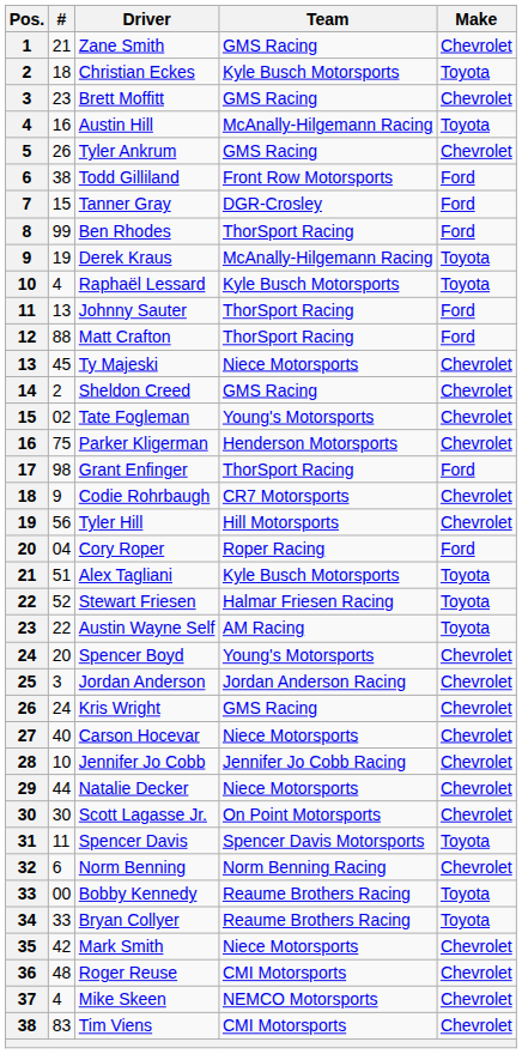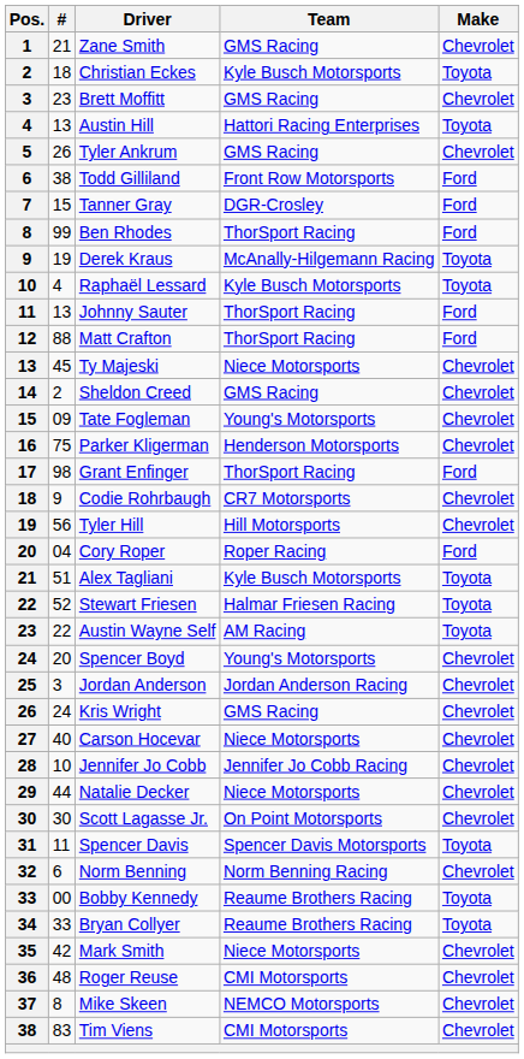Austin Hill | #: 16 -> 13
Austin Hill | Team: McAnally-Hilgemann Racing -> Hattori Racing Enterprises
Tate Fogleman | #: 02 -> 09
Mike Skeen | #: 4 -> 8
